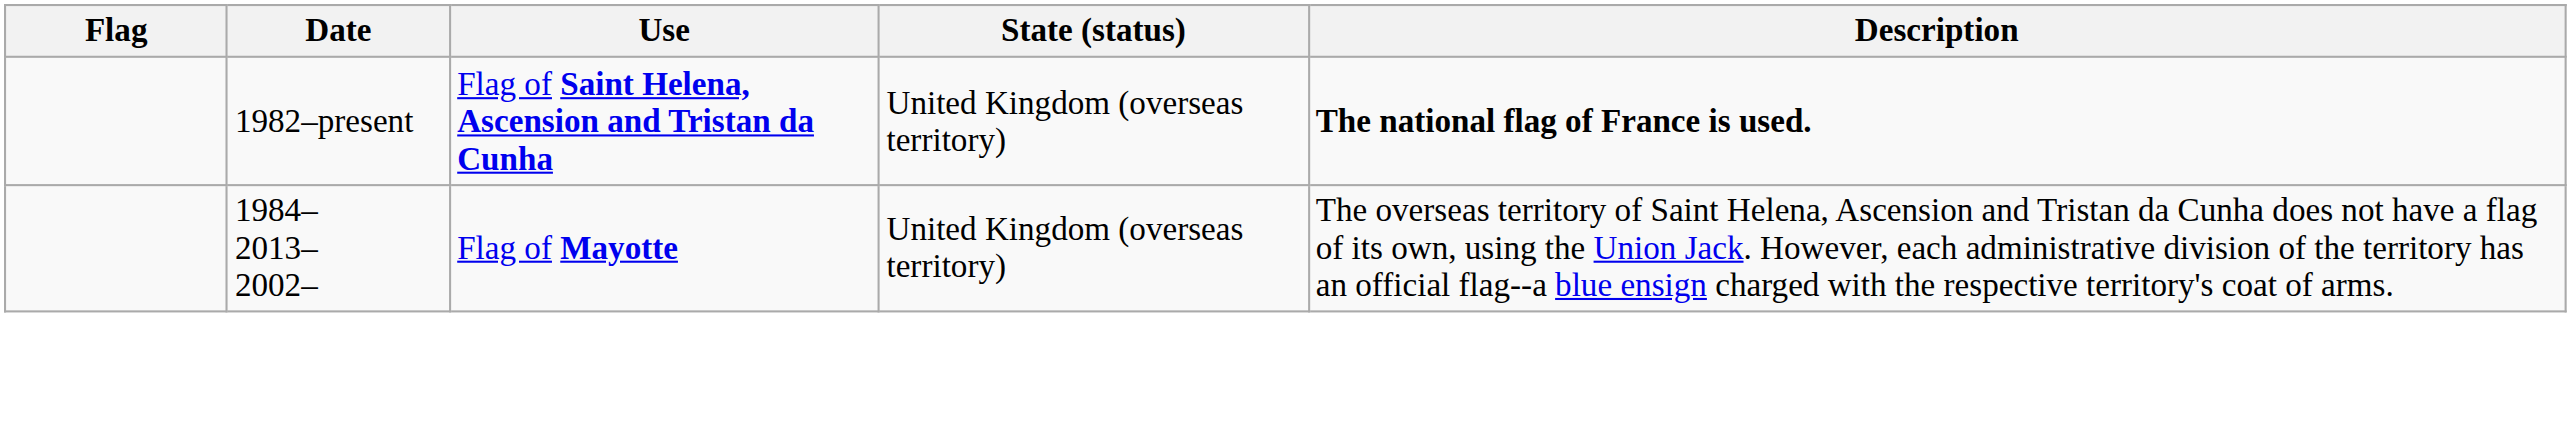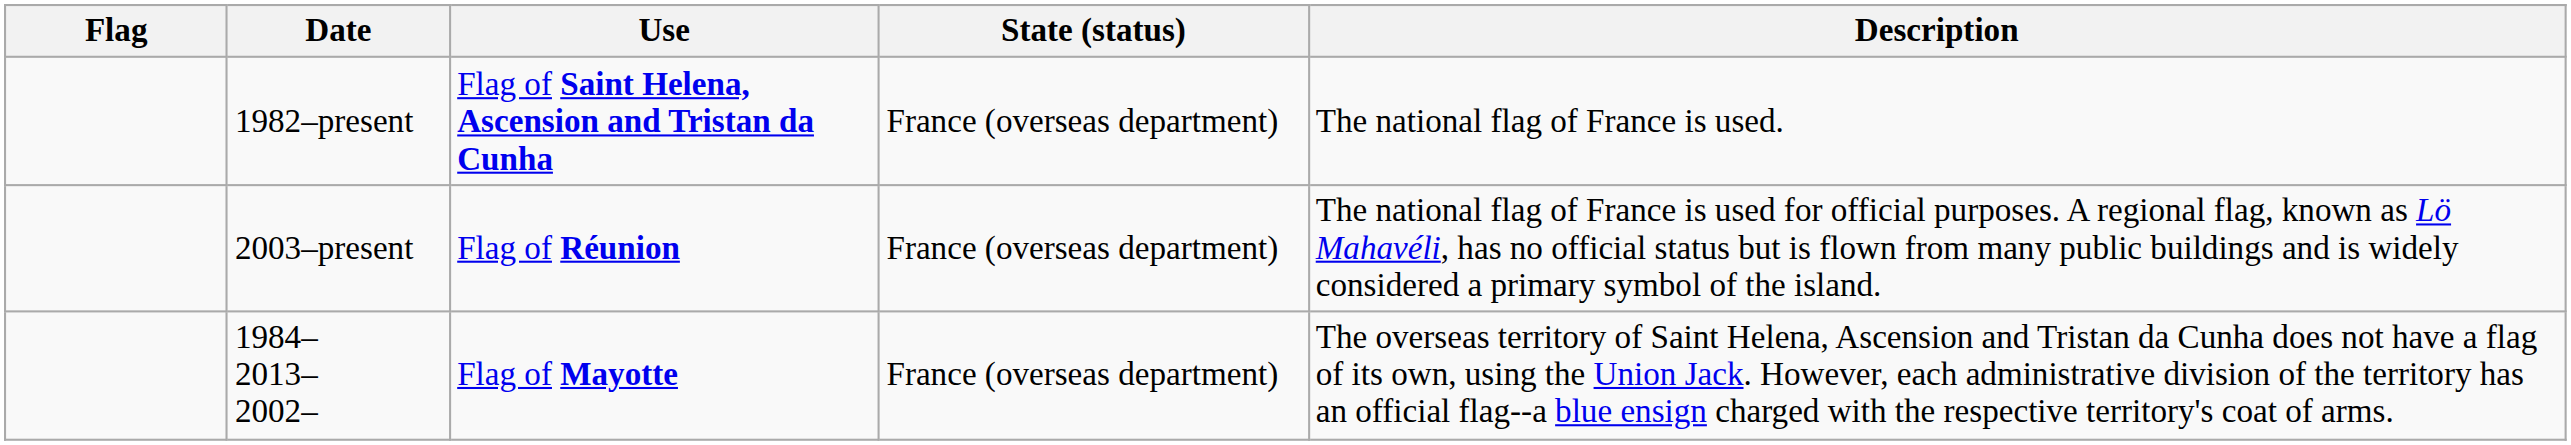1982–present | State (status): United Kingdom (overseas territory) -> France (overseas department)
1982–present | Description: bold -> normal
+ row: 2003–present | Flag of Réunion | France (overseas department) | The national flag of France is used for official purposes. A regional flag, known as Lö Mahavéli, has no official status but is flown from many public buildings and is widely considered a primary symbol of the island.
1984– 2013– 2002– | State (status): United Kingdom (overseas territory) -> France (overseas department)
